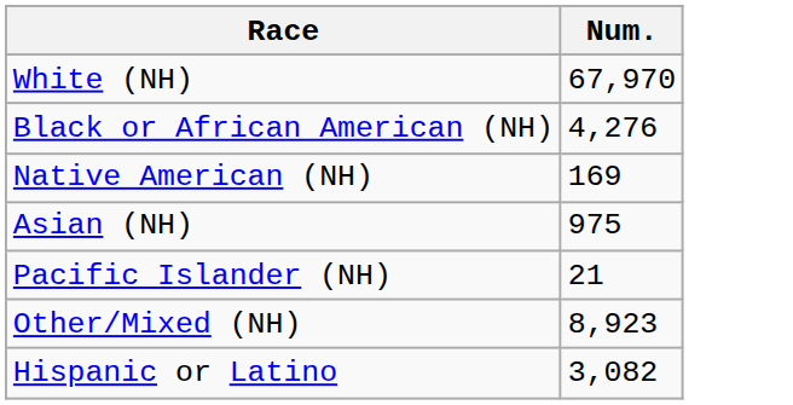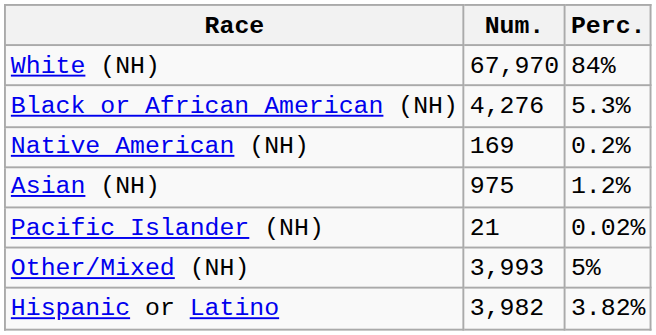+ column: Perc. | 84% | 5.3% | 0.2% | 1.2% | 0.02% | 5% | 3.82%
Other/Mixed (NH) | Num.: 8,923 -> 3,993
Hispanic or Latino | Num.: 3,082 -> 3,982
